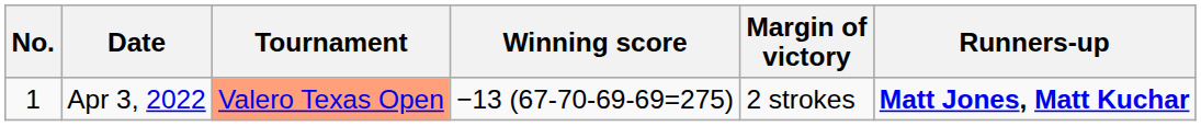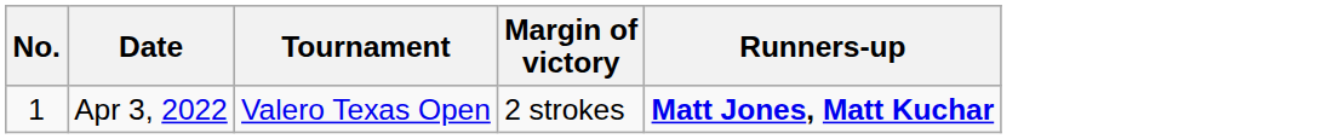- column: Winning score | −13 (67-70-69-69=275)
Apr 3, 2022 | Tournament: lightsalmon background -> no background
